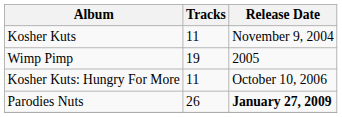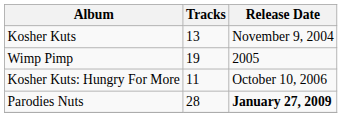Kosher Kuts | Tracks: 11 -> 13
Parodies Nuts | Tracks: 26 -> 28
